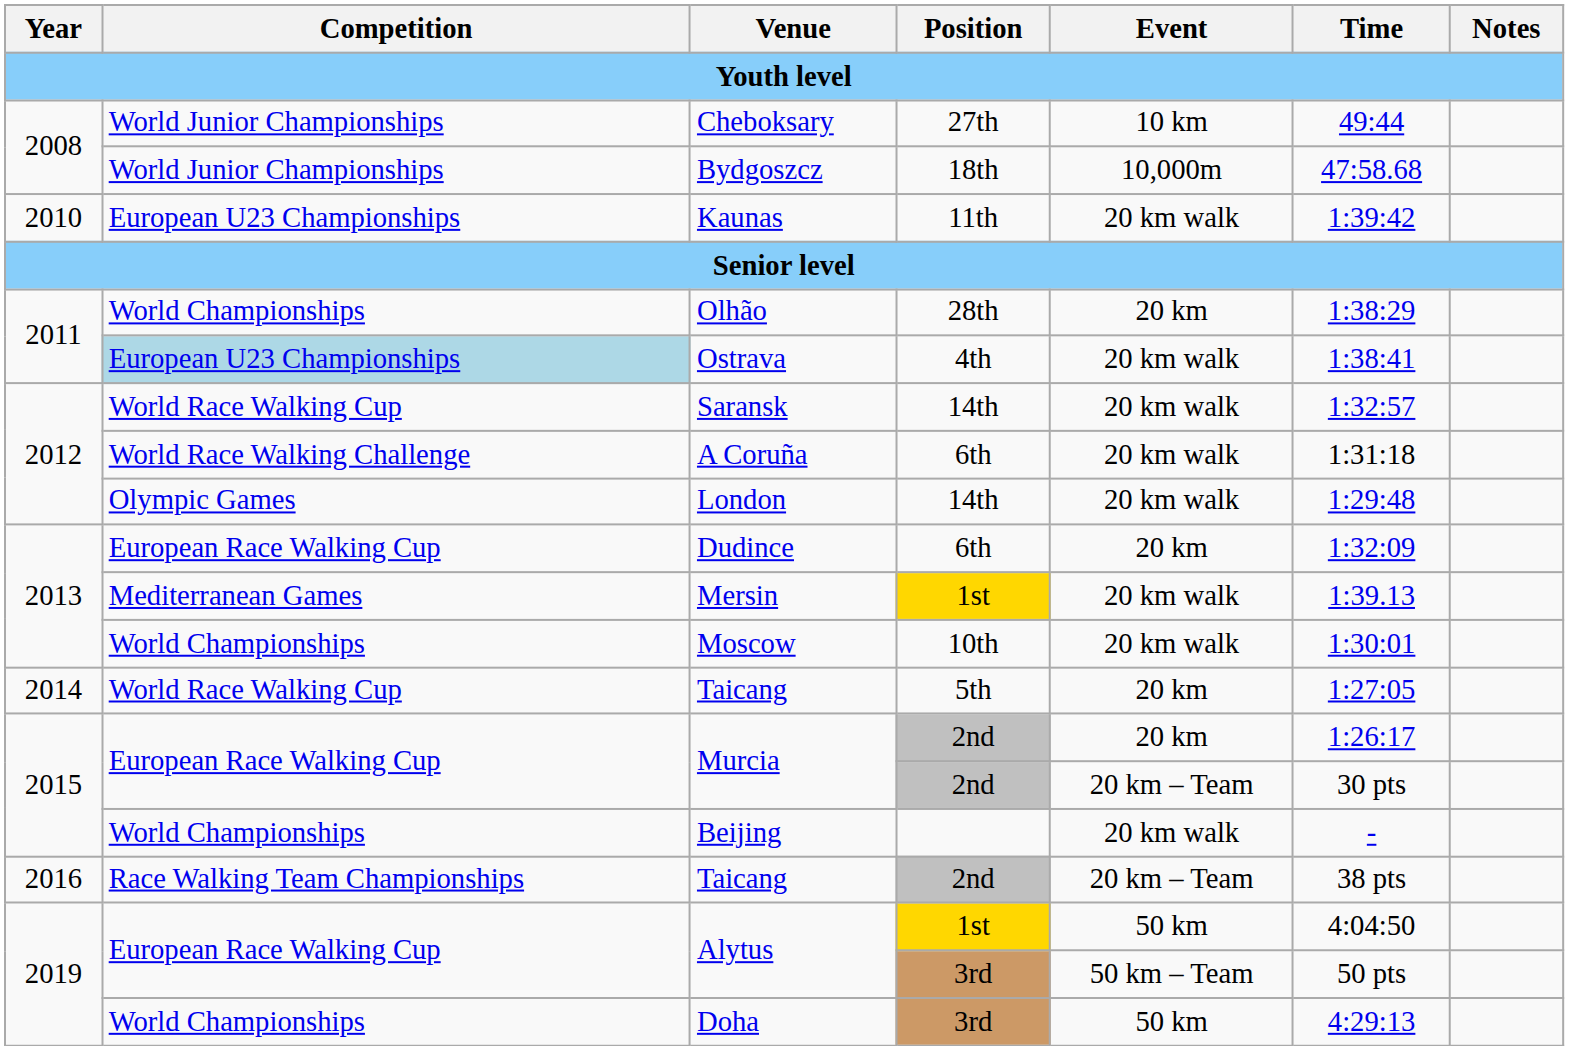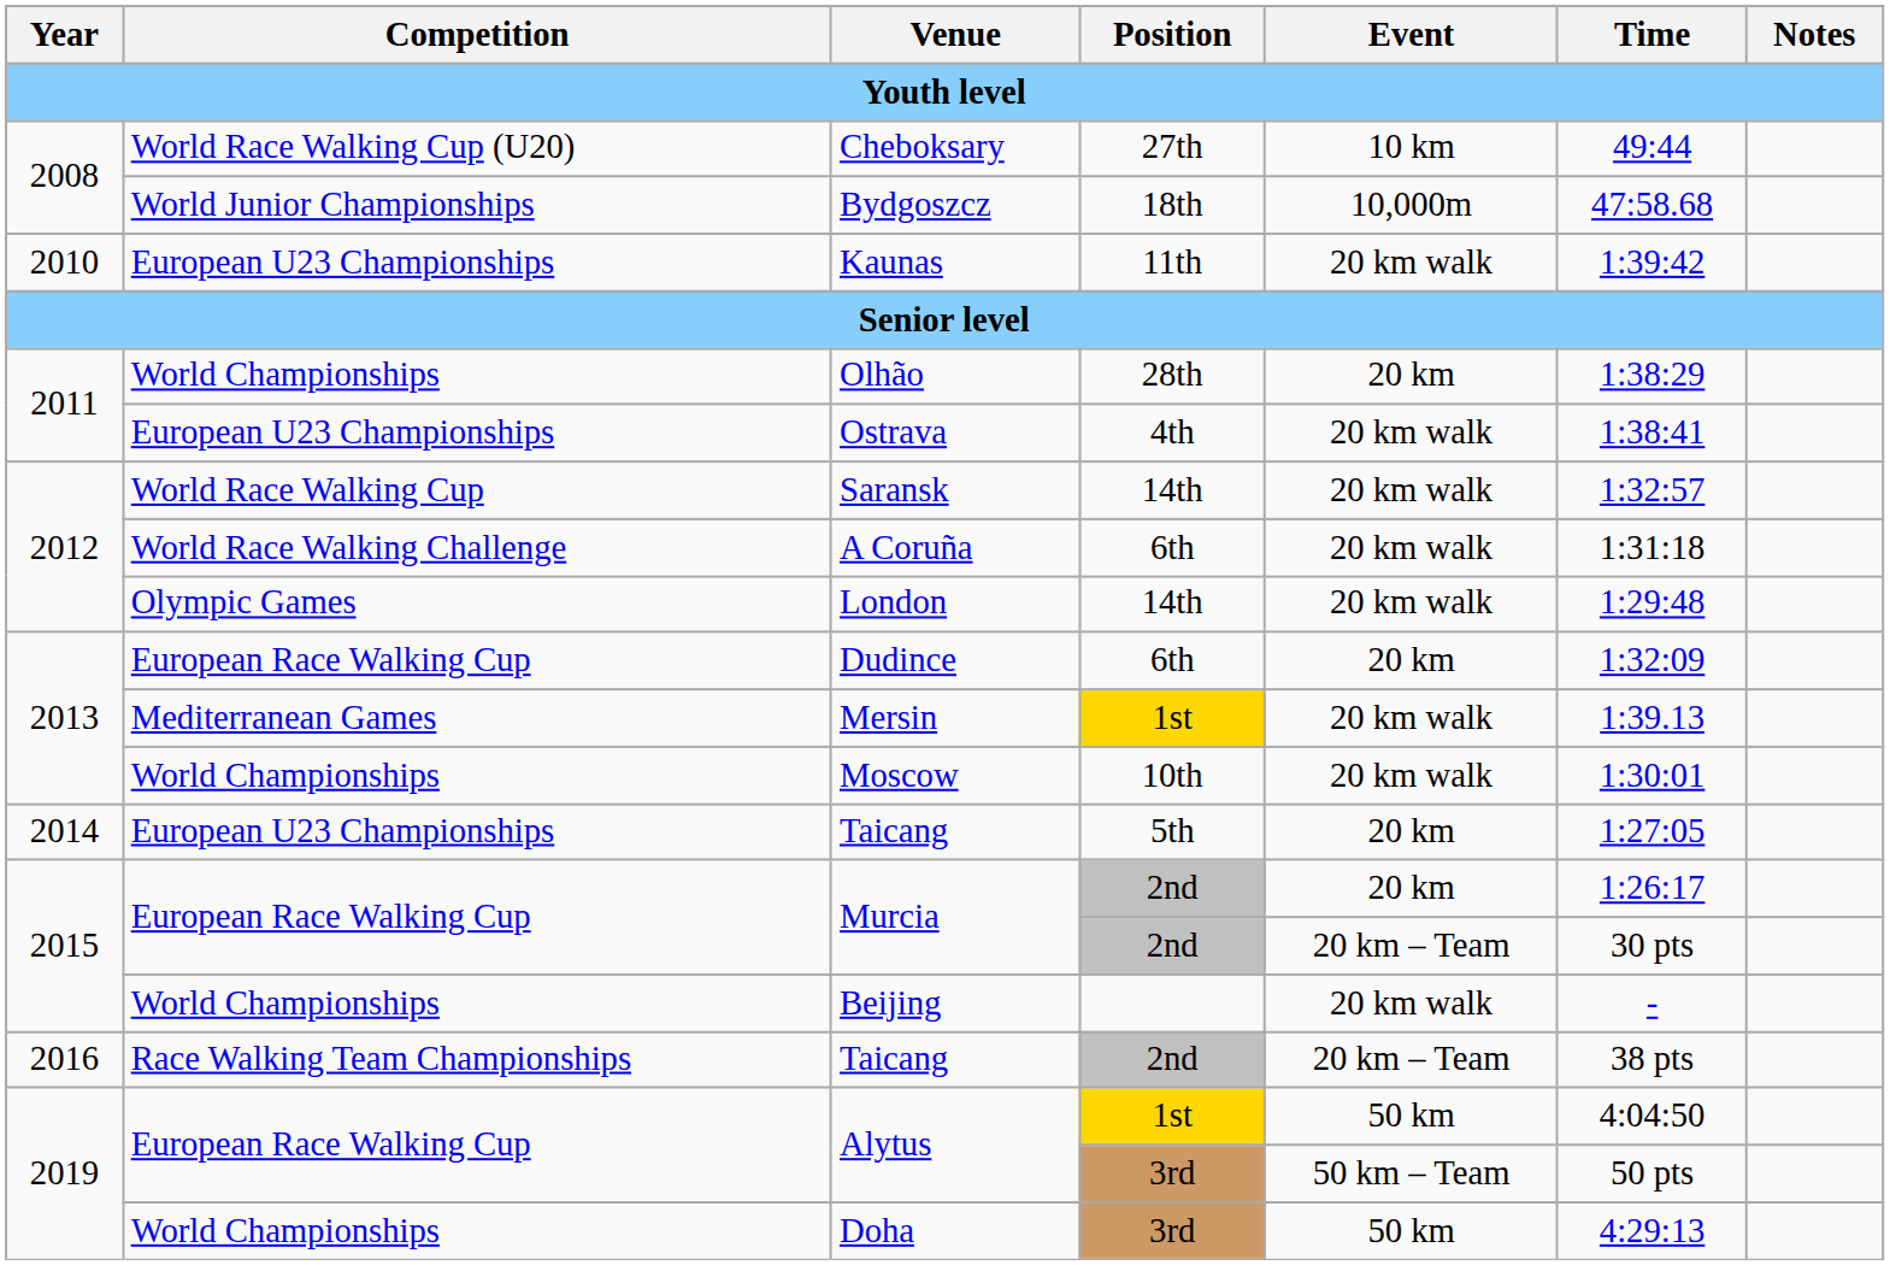Cheboksary | Competition: World Junior Championships -> World Race Walking Cup (U20)
Ostrava | Competition: lightblue background -> no background
Taicang / 5th | Competition: World Race Walking Cup -> European U23 Championships
